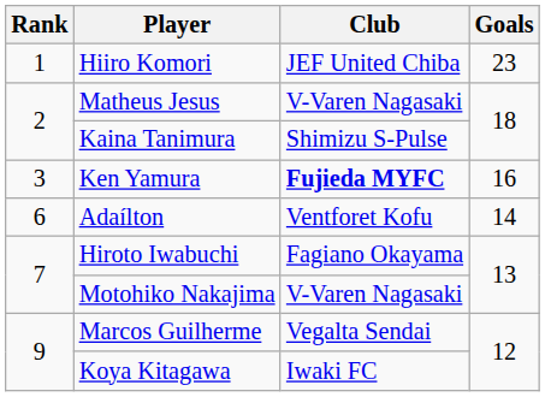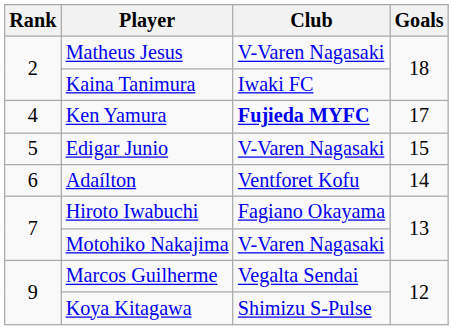- row: 1 | Hiiro Komori | JEF United Chiba | 23
Kaina Tanimura | Club: Shimizu S-Pulse -> Iwaki FC
Ken Yamura | Rank: 3 -> 4
Ken Yamura | Goals: 16 -> 17
+ row: 5 | Edigar Junio | V-Varen Nagasaki | 15
Koya Kitagawa | Club: Iwaki FC -> Shimizu S-Pulse
